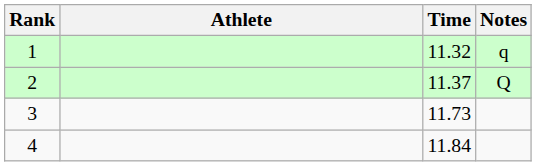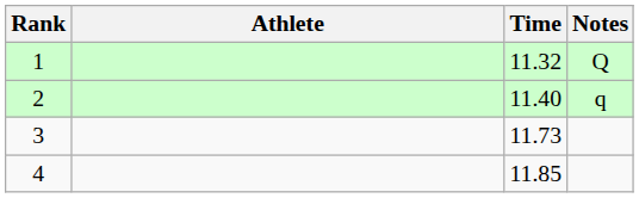1 | Notes: q -> Q
2 | Time: 11.37 -> 11.40
2 | Notes: Q -> q
4 | Time: 11.84 -> 11.85
